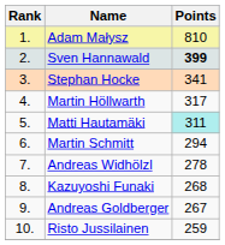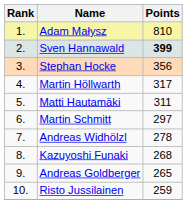Stephan Hocke | Points: 341 -> 356
Matti Hautamäki | Points: paleturquoise background -> no background
Martin Schmitt | Points: 294 -> 297
Andreas Goldberger | Points: 267 -> 265
